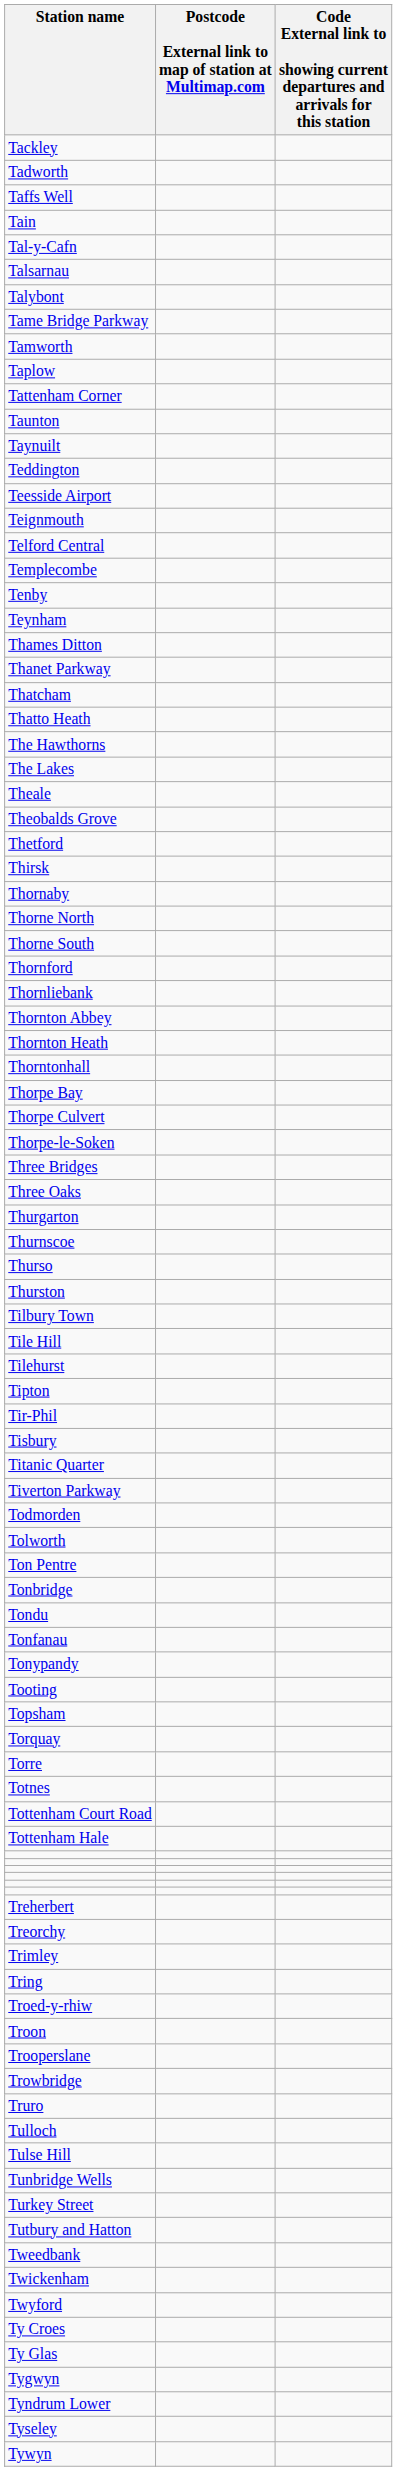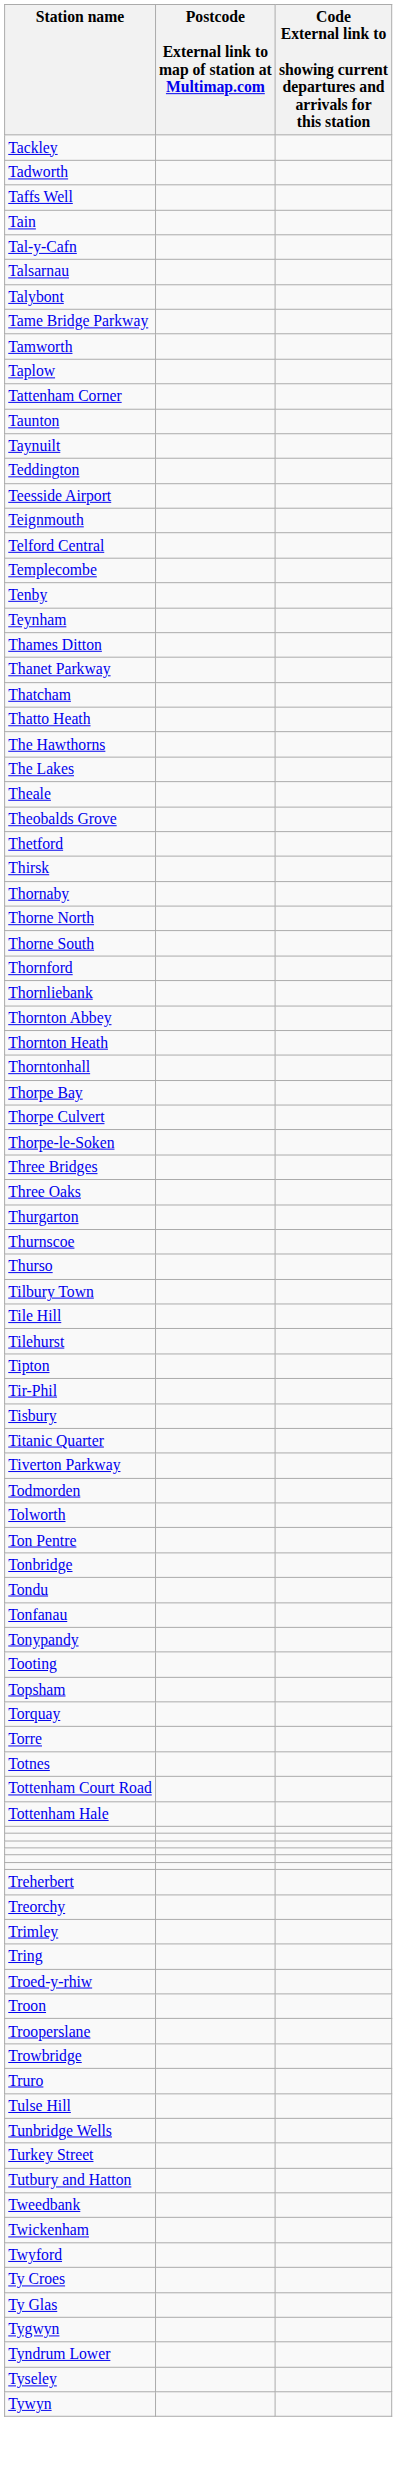- row: Thurston
- row: Tulloch
